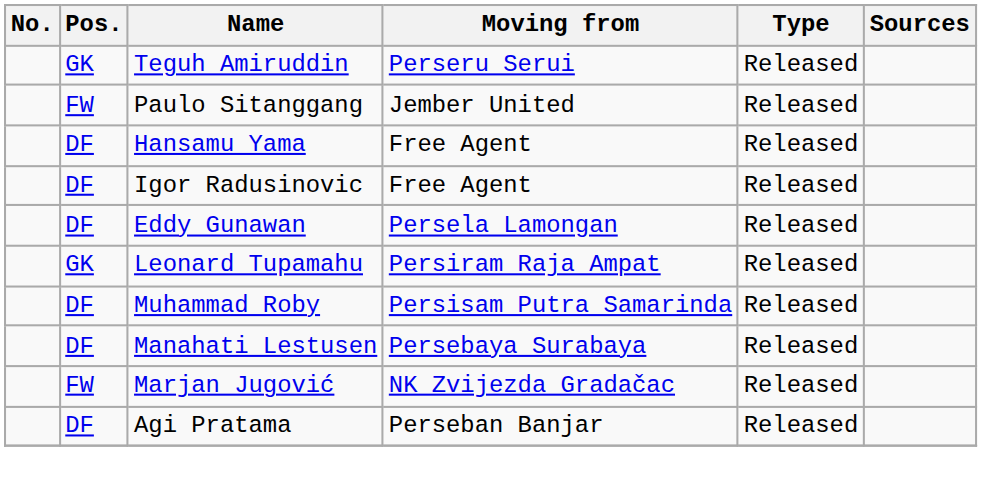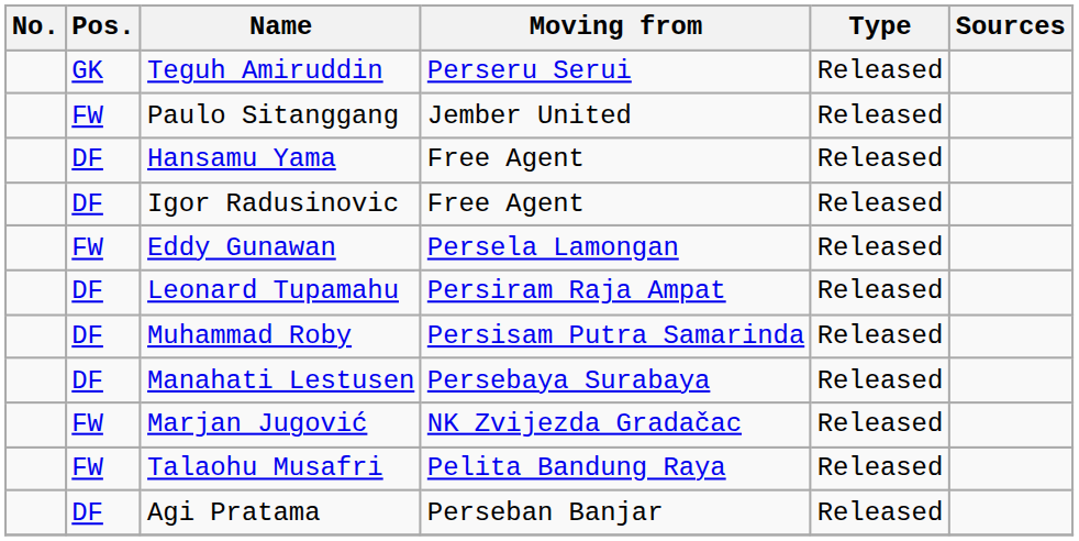Eddy Gunawan | Pos.: DF -> FW
Leonard Tupamahu | Pos.: GK -> DF
+ row: FW | Talaohu Musafri | Pelita Bandung Raya | Released
